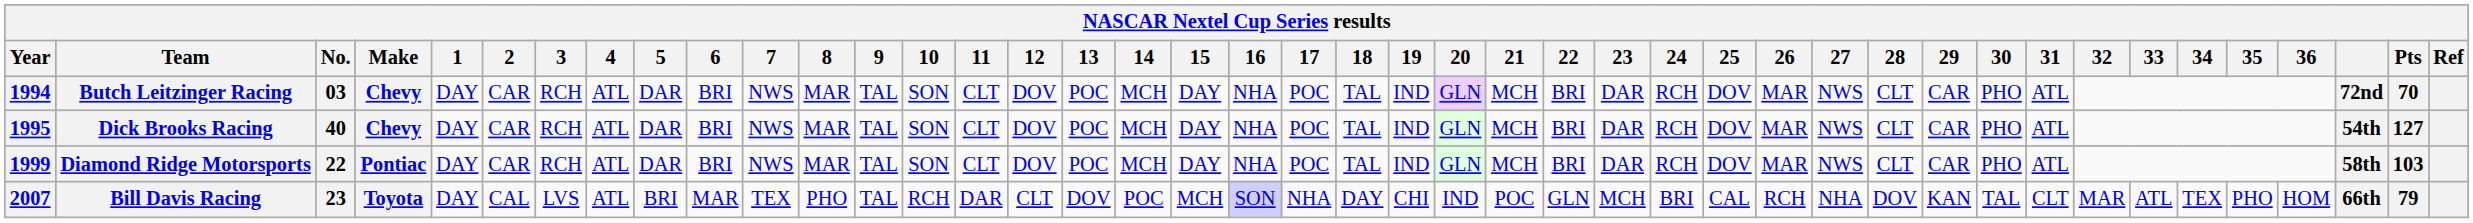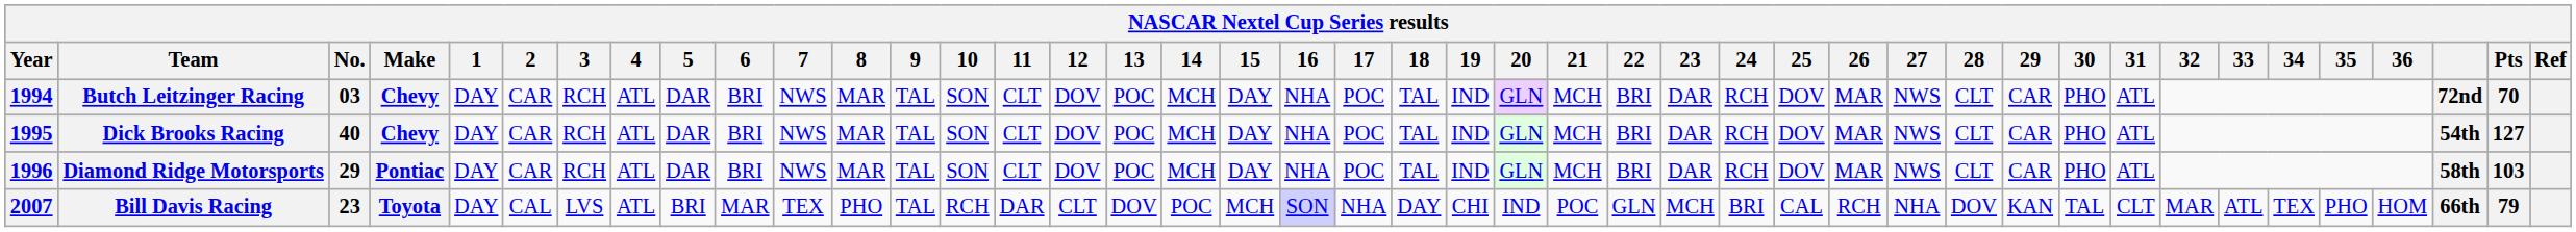Diamond Ridge Motorsports | Year: 1999 -> 1996
Diamond Ridge Motorsports | No.: 22 -> 29
